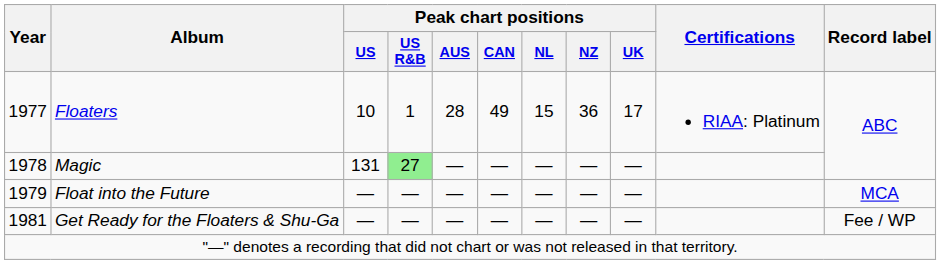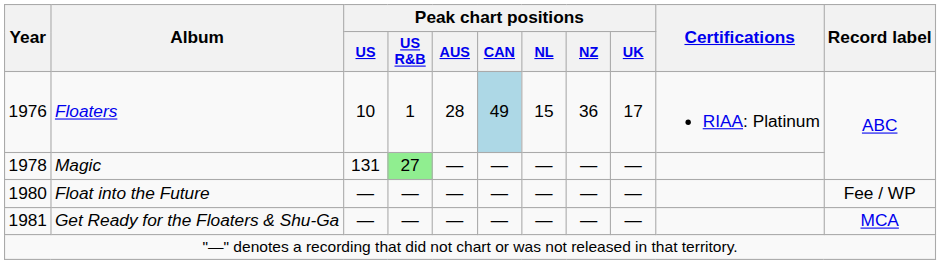Floaters | Year: 1977 -> 1976
Floaters | Peak chart positions / CAN: no background -> lightblue background
Float into the Future | Year: 1979 -> 1980
Float into the Future | Record label: MCA -> Fee / WP
Get Ready for the Floaters & Shu-Ga | Record label: Fee / WP -> MCA
